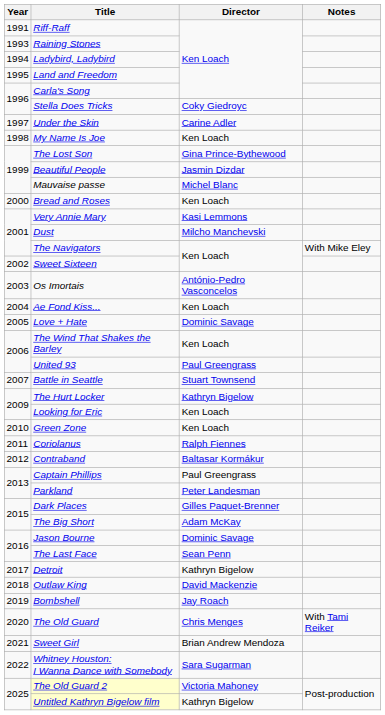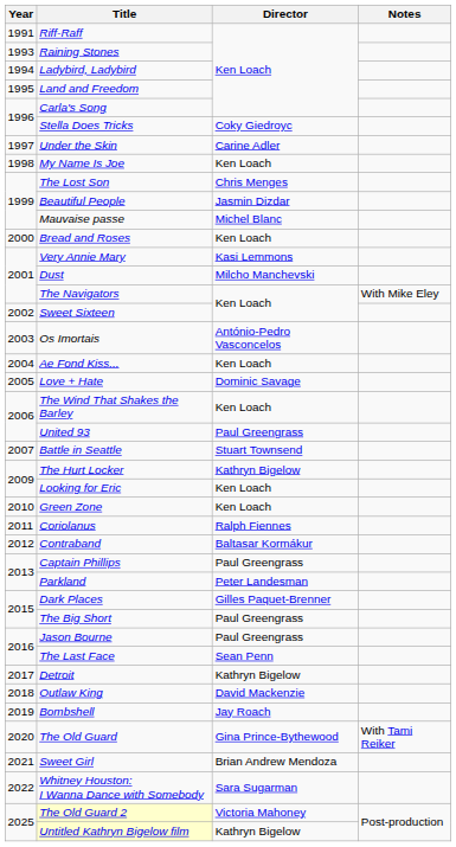The Lost Son | Director: Gina Prince-Bythewood -> Chris Menges
The Big Short | Director: Adam McKay -> Paul Greengrass
Jason Bourne | Director: Dominic Savage -> Paul Greengrass
The Old Guard | Director: Chris Menges -> Gina Prince-Bythewood
